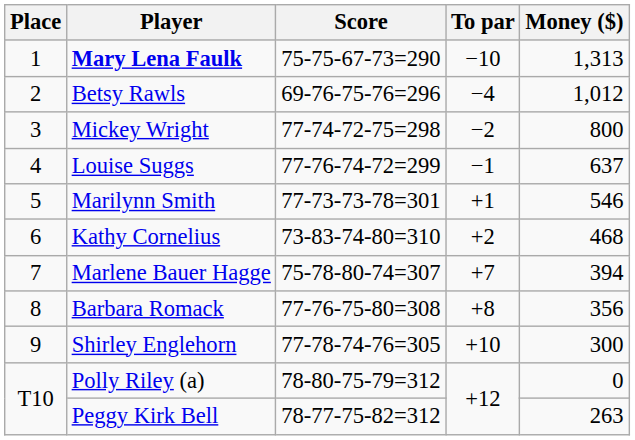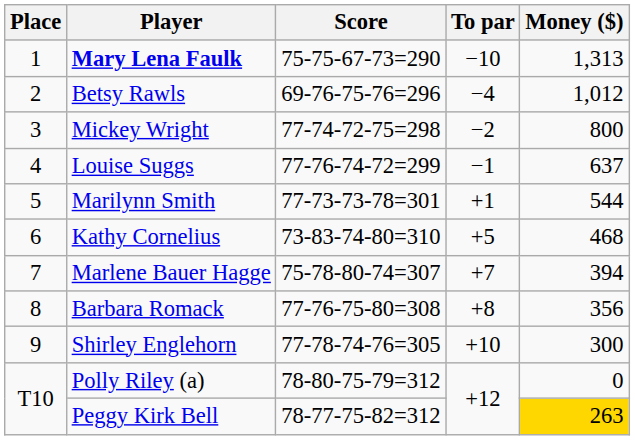Marilynn Smith | Money ($): 546 -> 544
Kathy Cornelius | To par: +2 -> +5
Peggy Kirk Bell | Money ($): no background -> gold background
